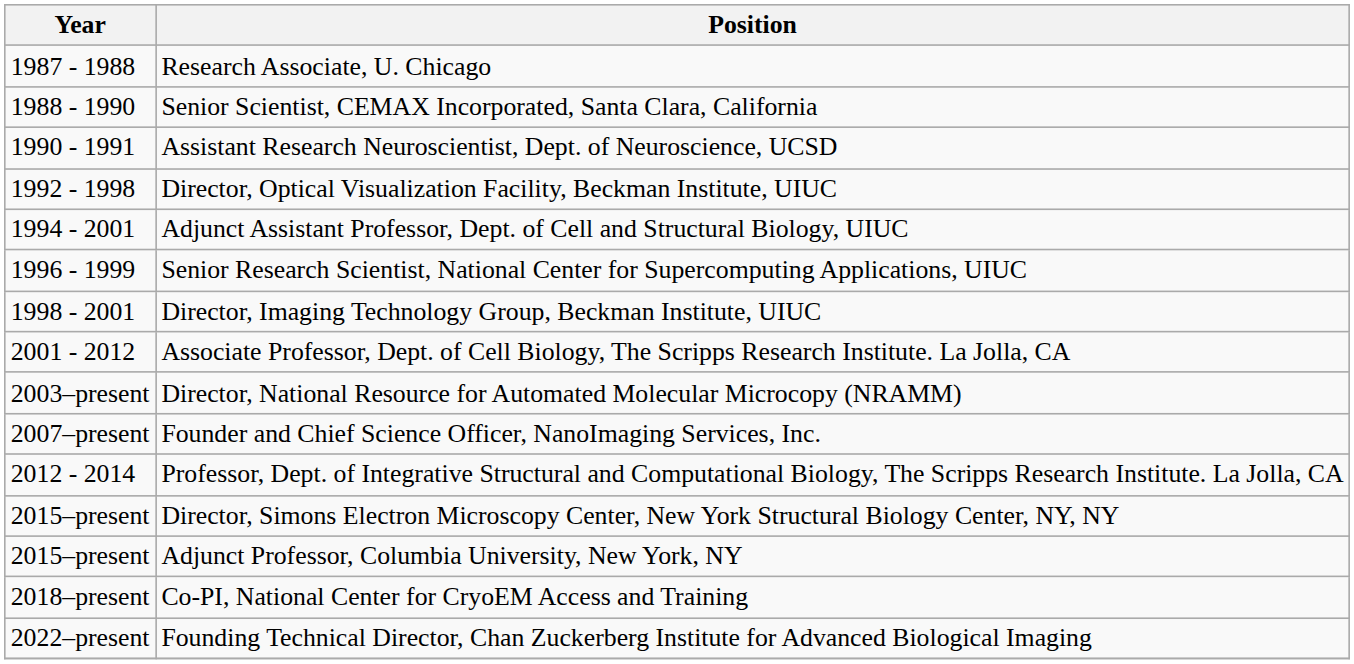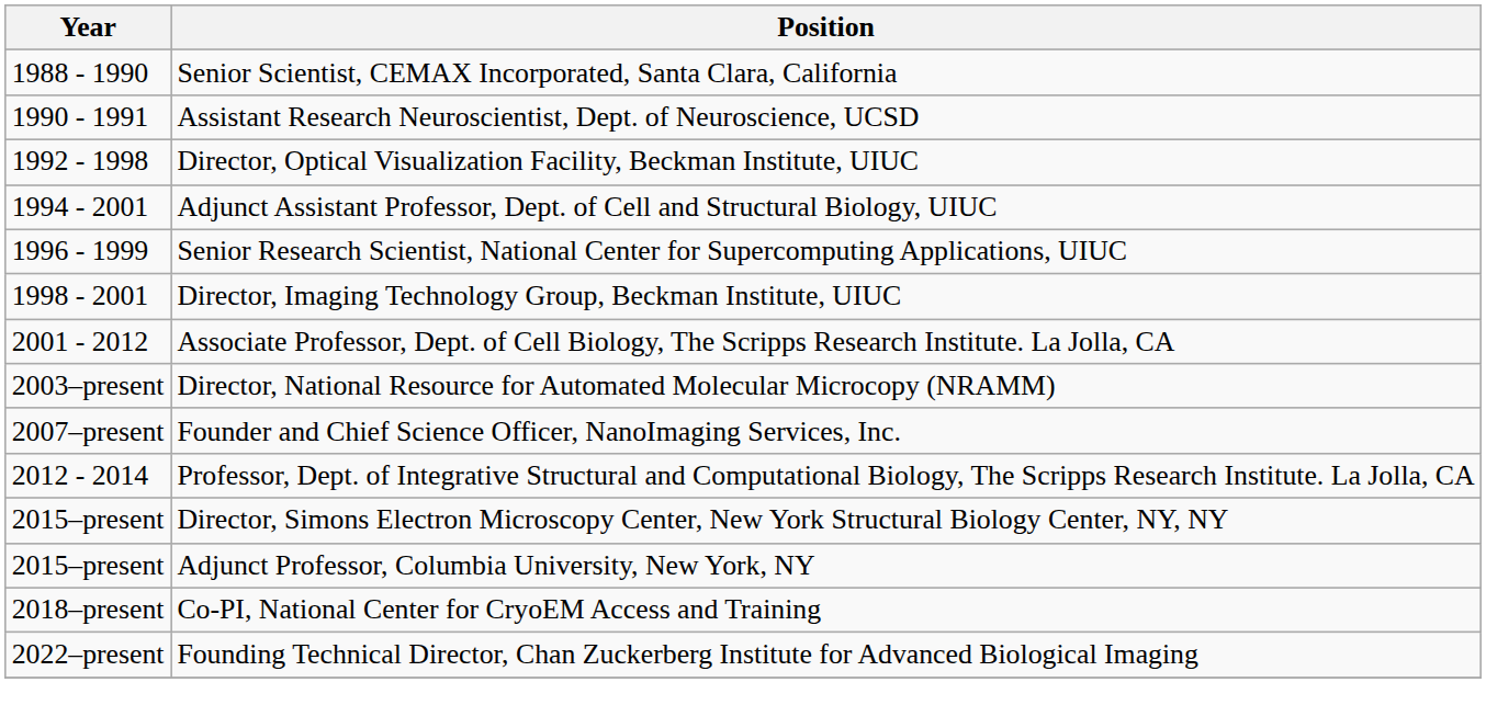- row: 1987 - 1988 | Research Associate, U. Chicago
